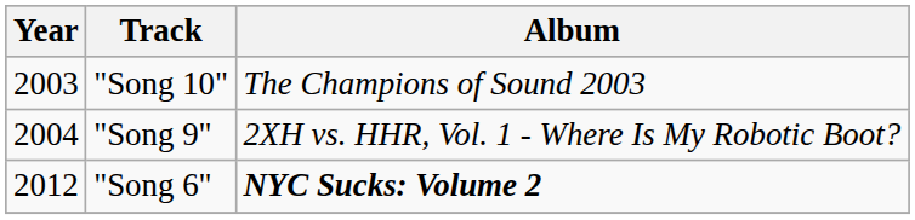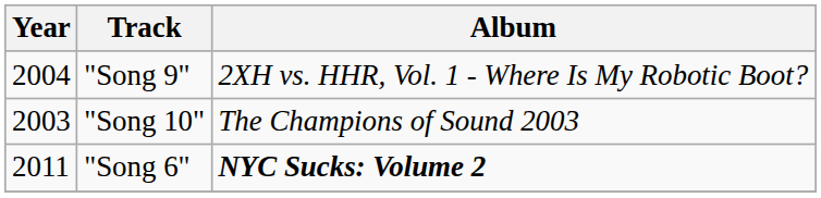rows swapped: "Song 10" <-> "Song 9"
"Song 6" | Year: 2012 -> 2011
